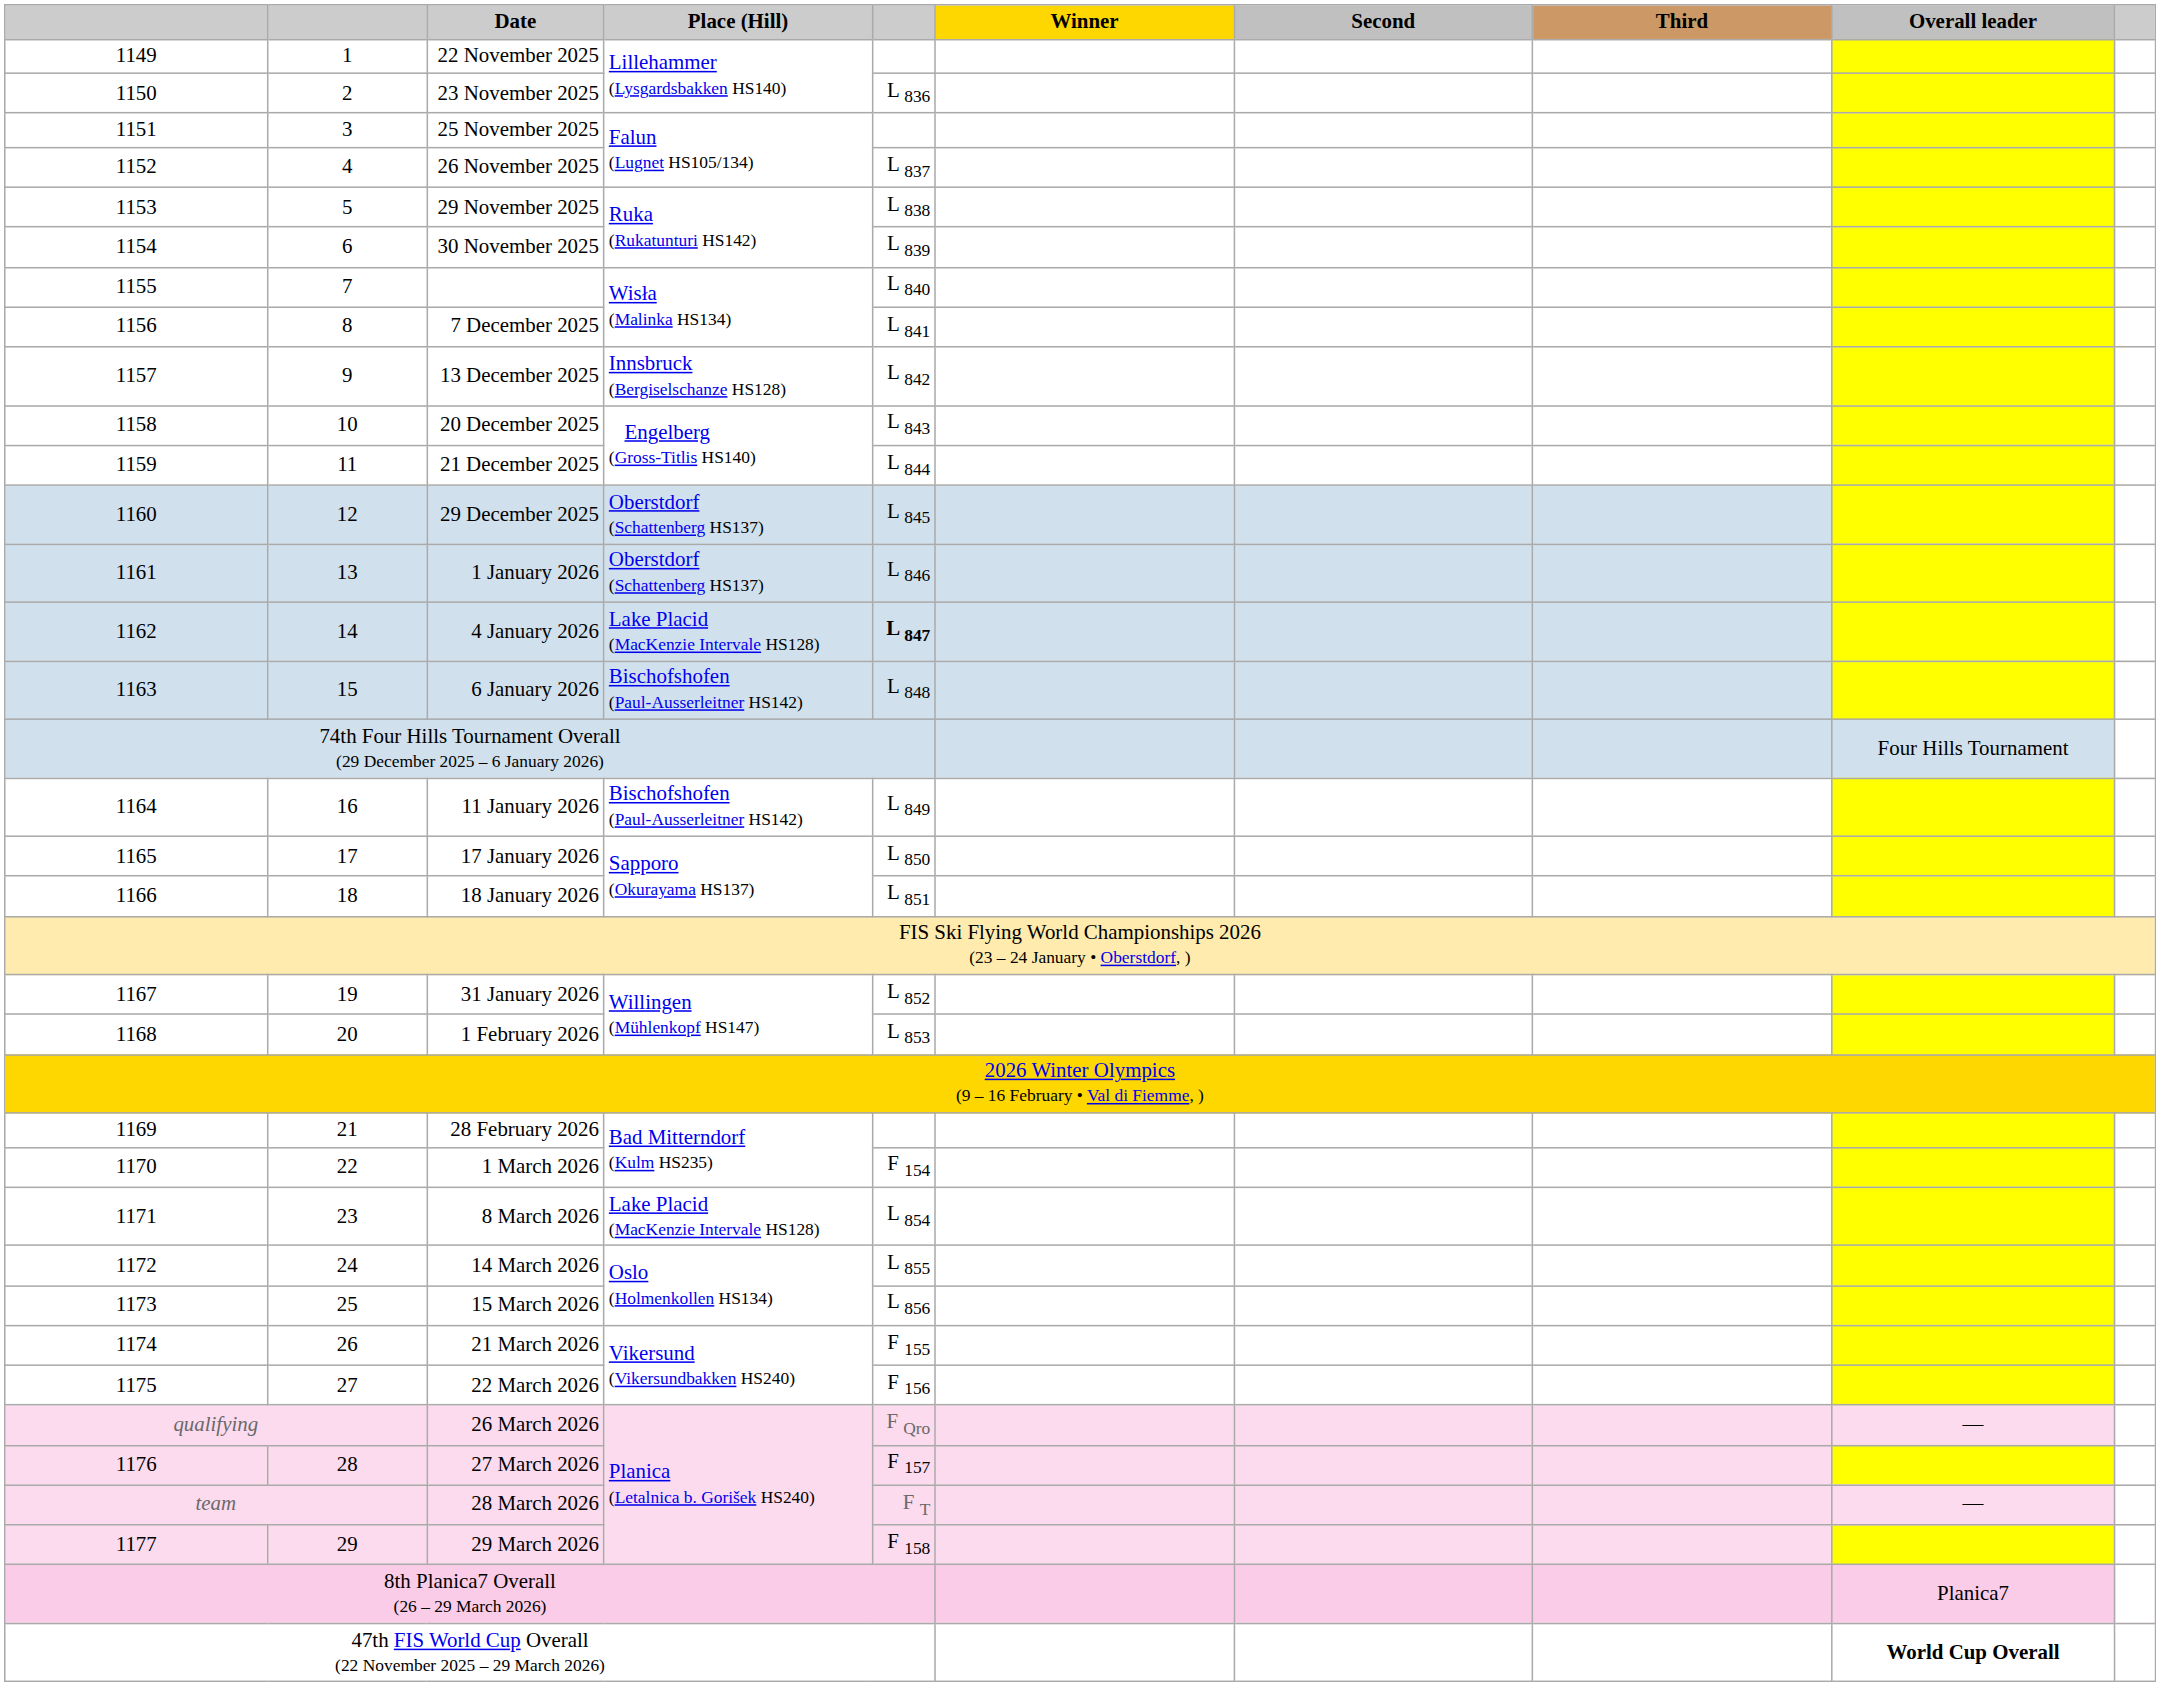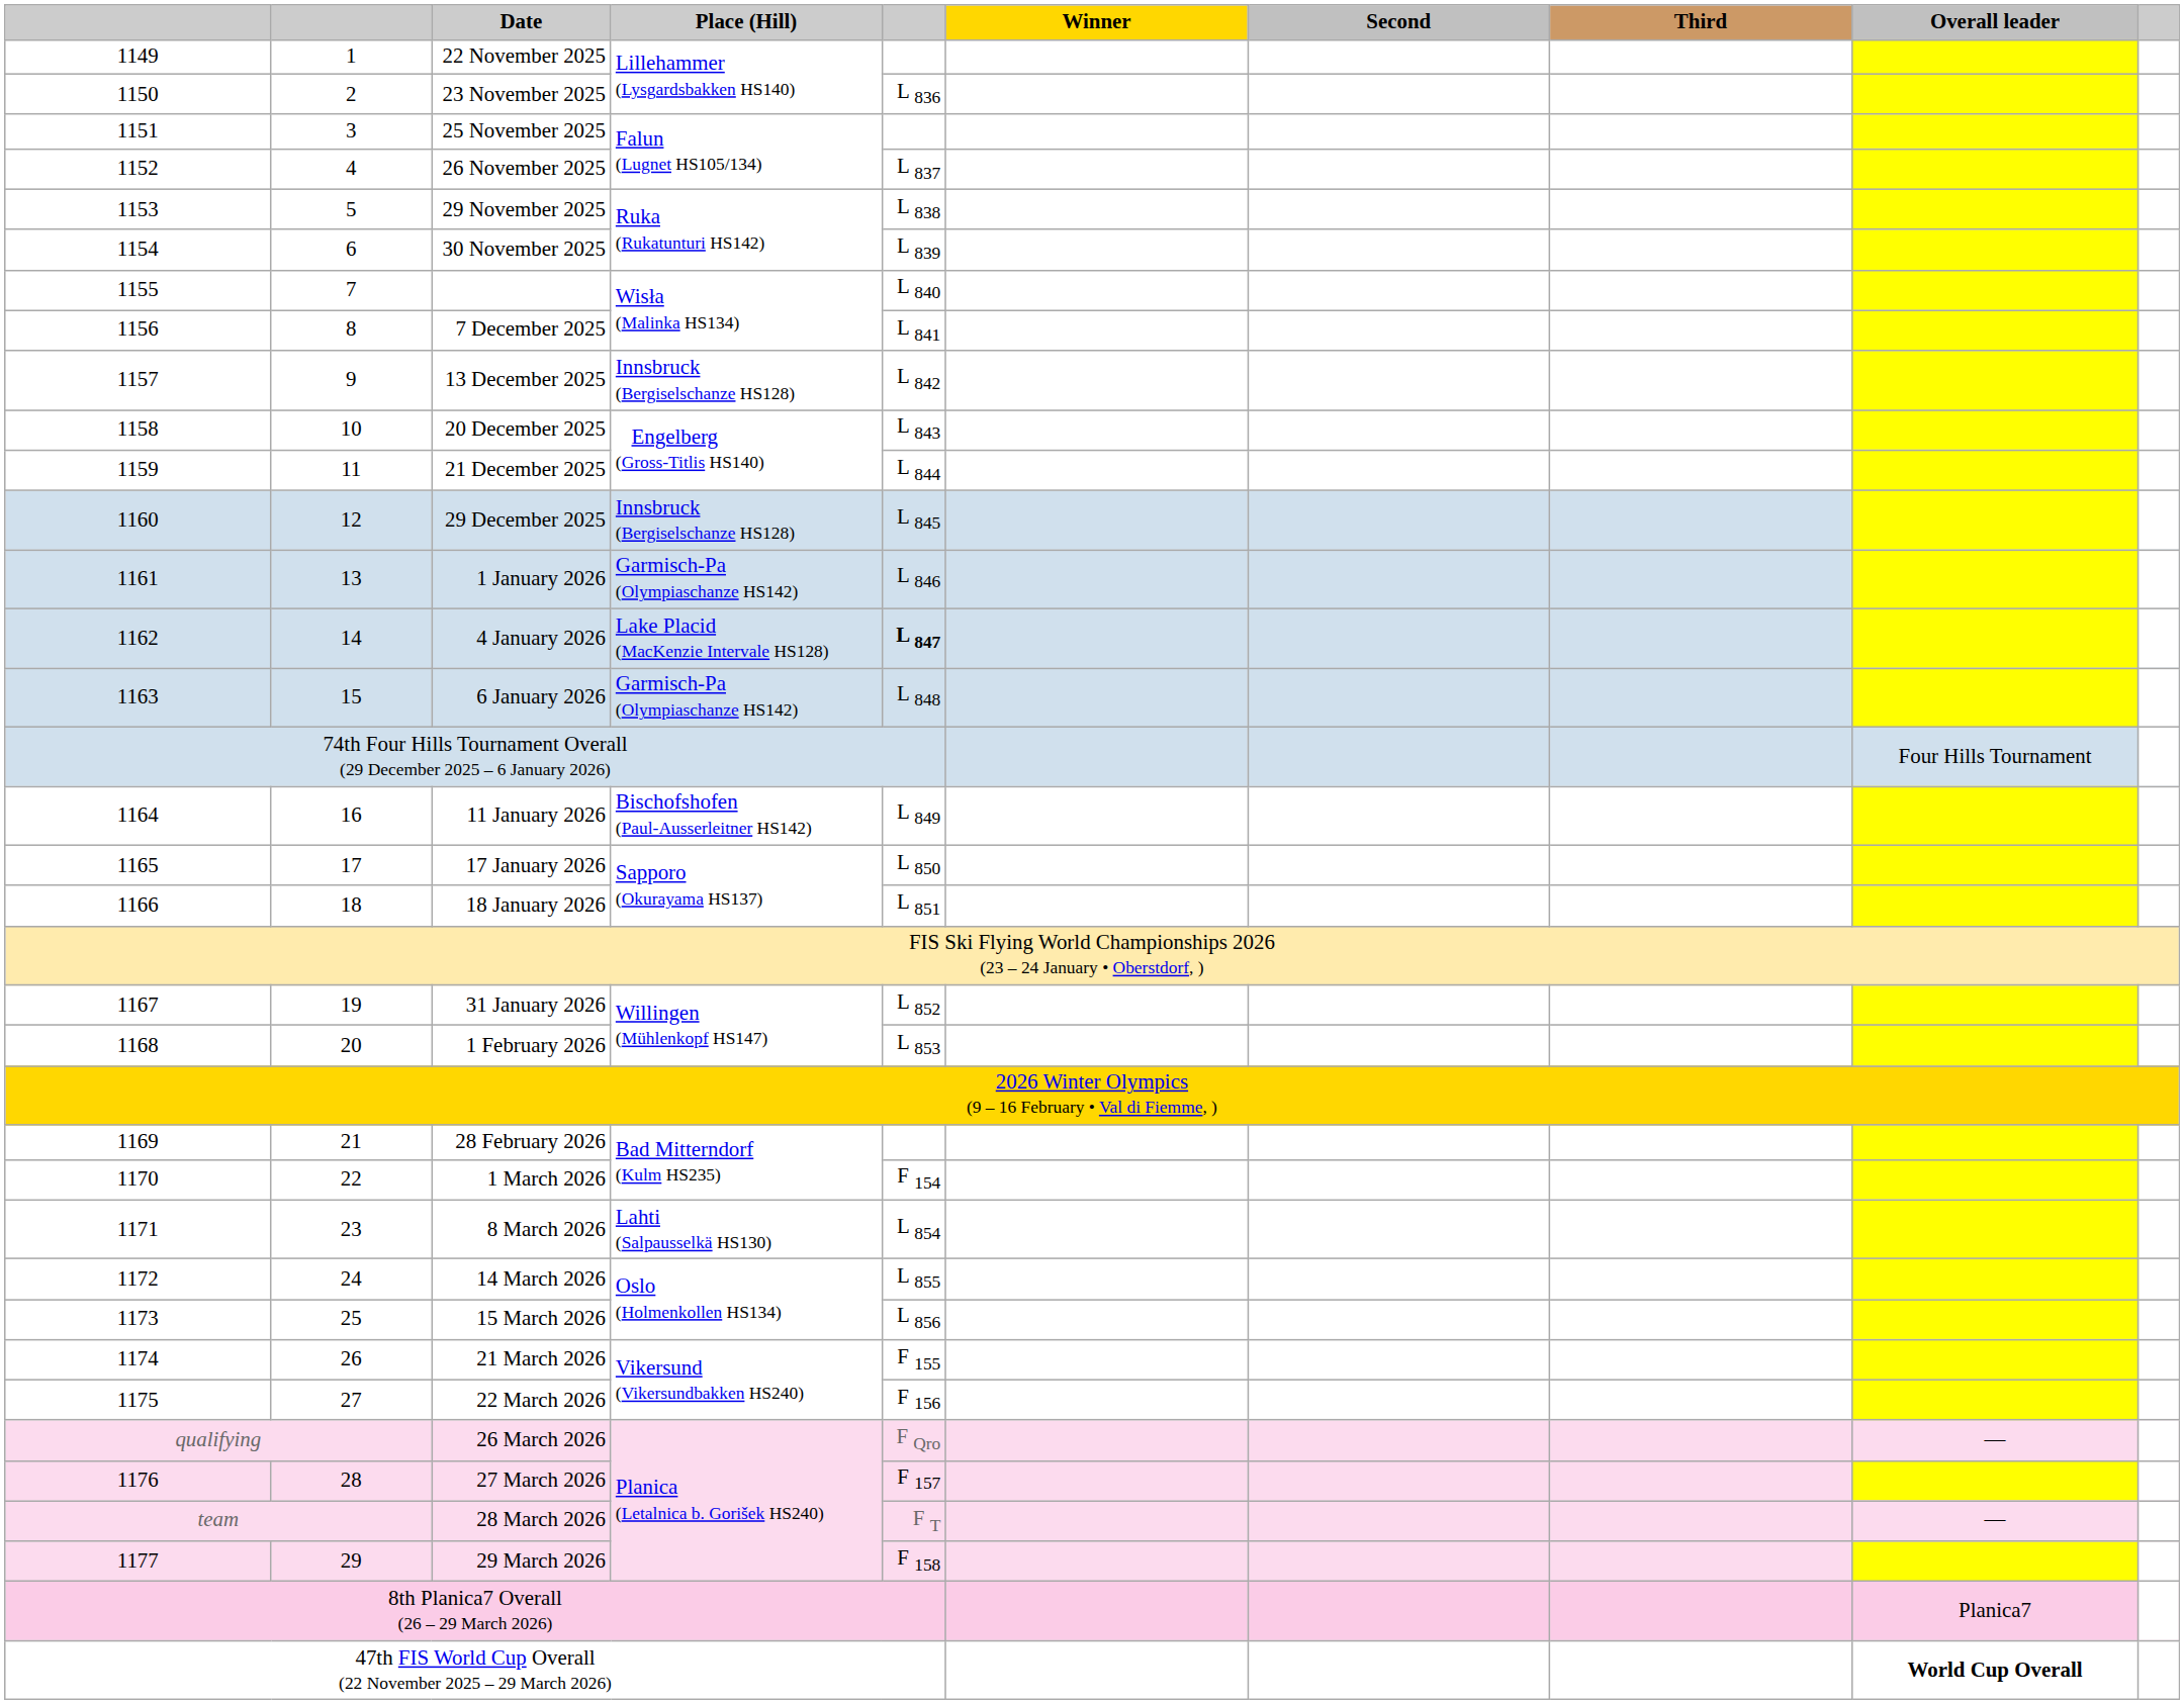29 December 2025 | Place (Hill): Oberstdorf (Schattenberg HS137) -> Innsbruck (Bergiselschanze HS128)
1 January 2026 | Place (Hill): Oberstdorf (Schattenberg HS137) -> Garmisch-Pa (Olympiaschanze HS142)
6 January 2026 | Place (Hill): Bischofshofen (Paul-Ausserleitner HS142) -> Garmisch-Pa (Olympiaschanze HS142)
8 March 2026 | Place (Hill): Lake Placid (MacKenzie Intervale HS128) -> Lahti (Salpausselkä HS130)
